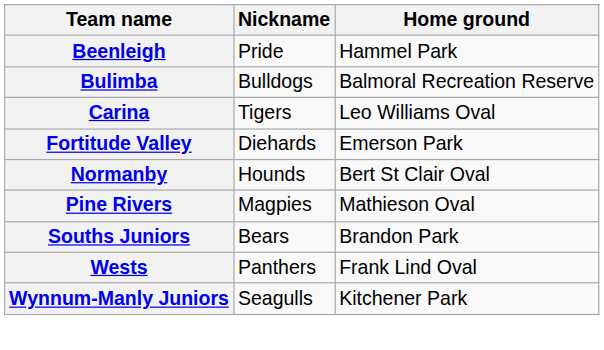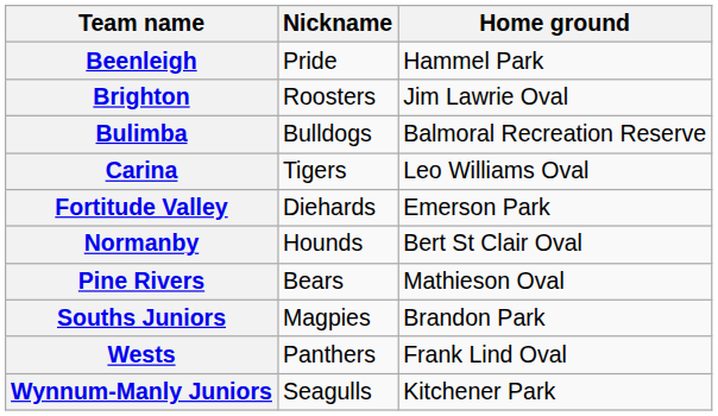+ row: Brighton | Roosters | Jim Lawrie Oval
Pine Rivers | Nickname: Magpies -> Bears
Souths Juniors | Nickname: Bears -> Magpies
